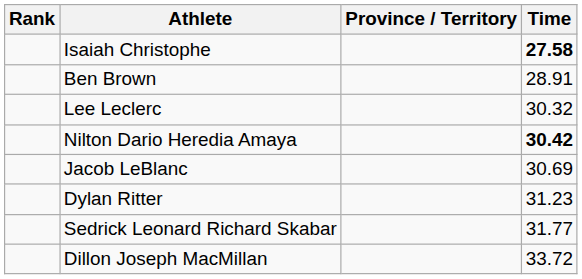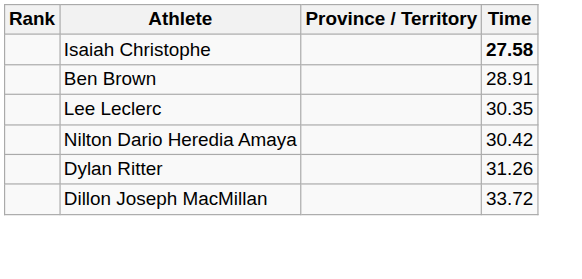Lee Leclerc | Time: 30.32 -> 30.35
Nilton Dario Heredia Amaya | Time: bold -> normal
- row: Jacob LeBlanc | 30.69
Dylan Ritter | Time: 31.23 -> 31.26
- row: Sedrick Leonard Richard Skabar | 31.77
